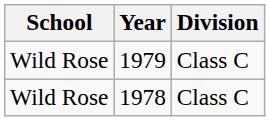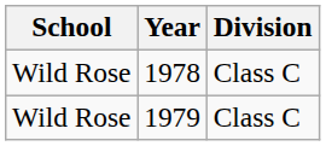rows swapped: 1978 <-> 1979
